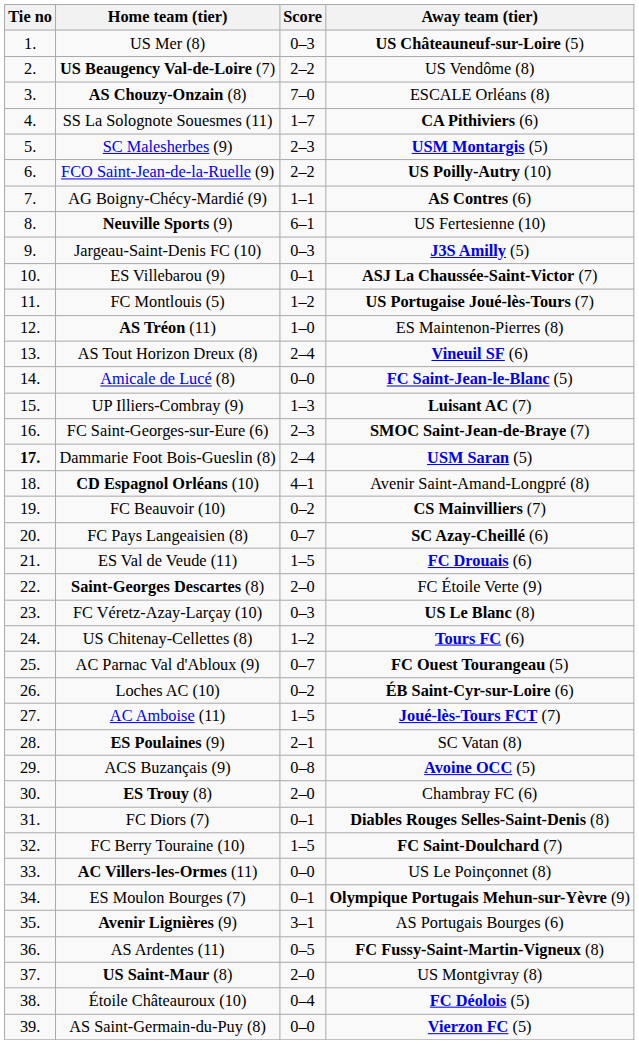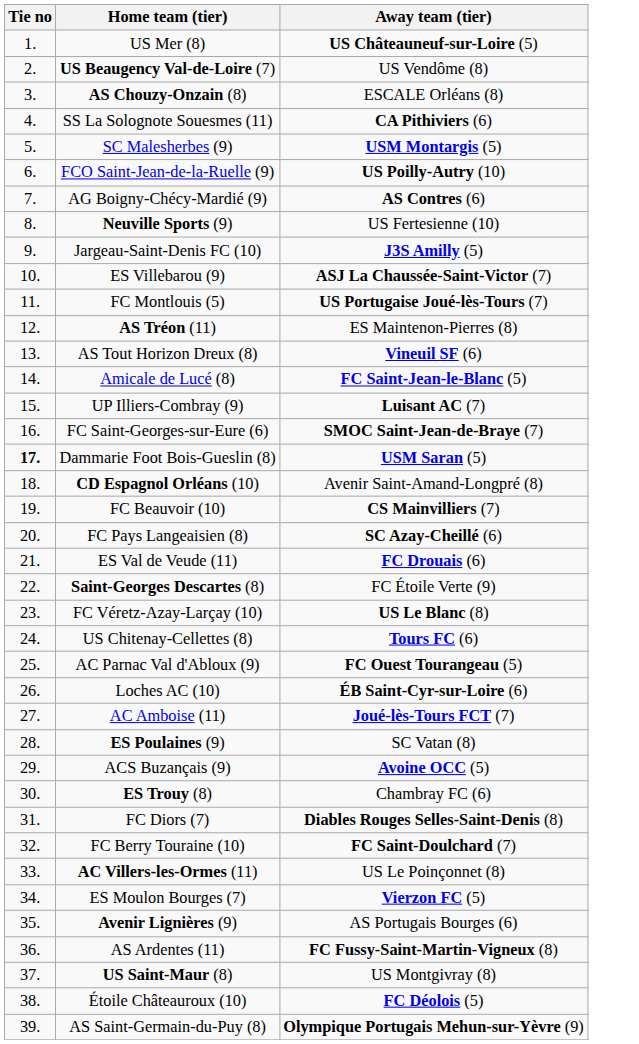- column: Score | 0–3 | 2–2 | 7–0 | 1–7 | 2–3 | 2–2 | 1–1 | 6–1 | 0–3 | 0–1 | 1–2 | 1–0 | 2–4 | 0–0 | 1–3 | 2–3 | 2–4 | 4–1 | 0–2 | 0–7 | 1–5 | 2–0 | 0–3 | 1–2 | 0–7 | 0–2 | 1–5 | 2–1 | 0–8 | 2–0 | 0–1 | 1–5 | 0–0 | 0–1 | 3–1 | 0–5 | 2–0 | 0–4 | 0–0
ES Moulon Bourges (7) | Away team (tier): Olympique Portugais Mehun-sur-Yèvre (9) -> Vierzon FC (5)
AS Saint-Germain-du-Puy (8) | Away team (tier): Vierzon FC (5) -> Olympique Portugais Mehun-sur-Yèvre (9)
